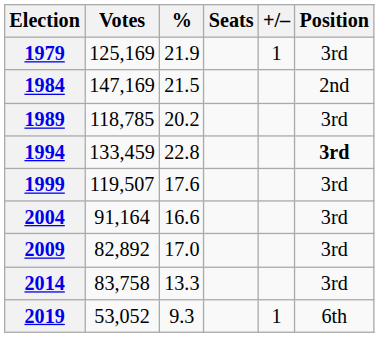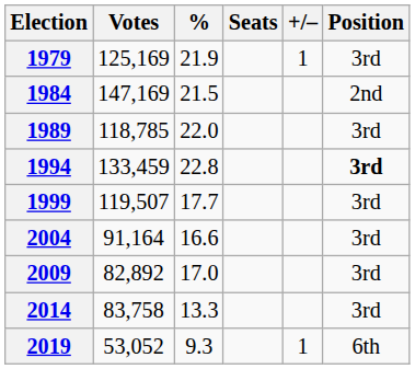1989 | %: 20.2 -> 22.0
1999 | %: 17.6 -> 17.7
